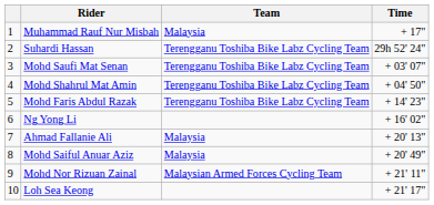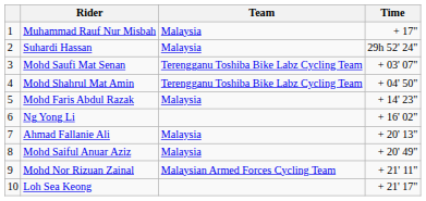Suhardi Hassan | Team: Terengganu Toshiba Bike Labz Cycling Team -> Malaysia
Mohd Faris Abdul Razak | Team: Terengganu Toshiba Bike Labz Cycling Team -> Malaysia
